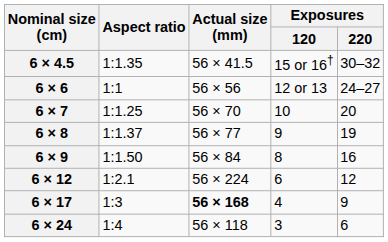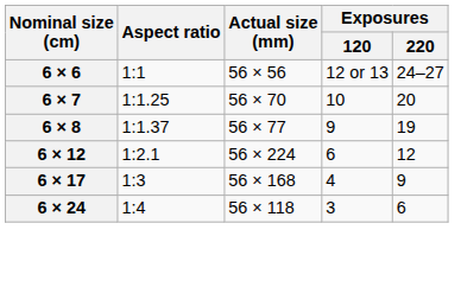- row: 6 × 4.5 | 1:1.35 | 56 × 41.5 | 15 or 16† | 30–32
- row: 6 × 9 | 1:1.50 | 56 × 84 | 8 | 16
6 × 17 | Actual size (mm): bold -> normal
